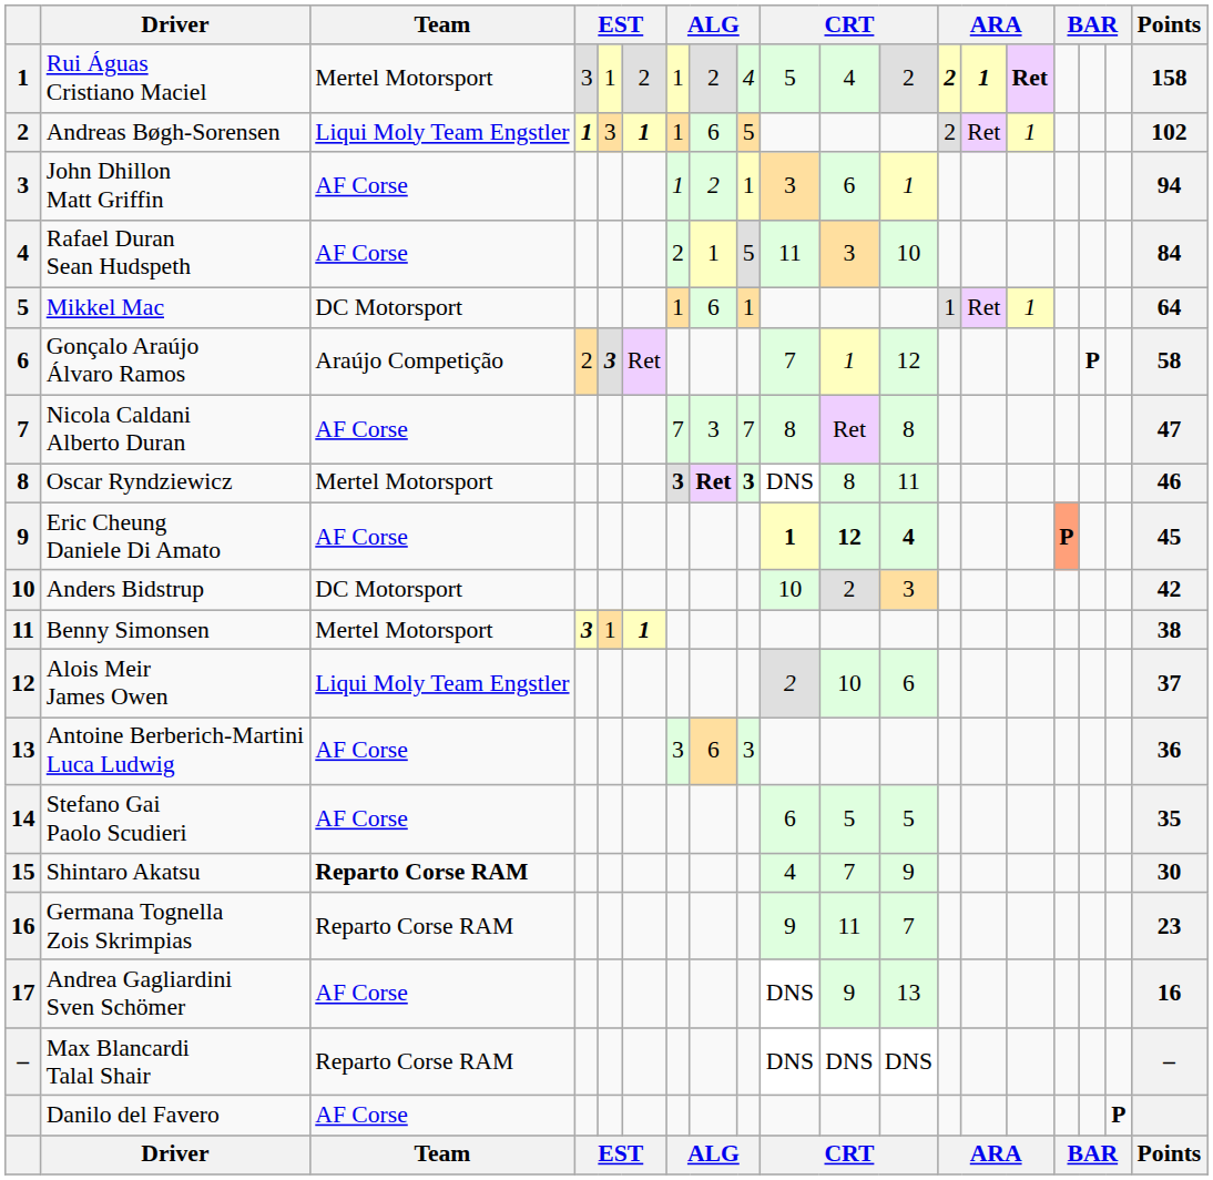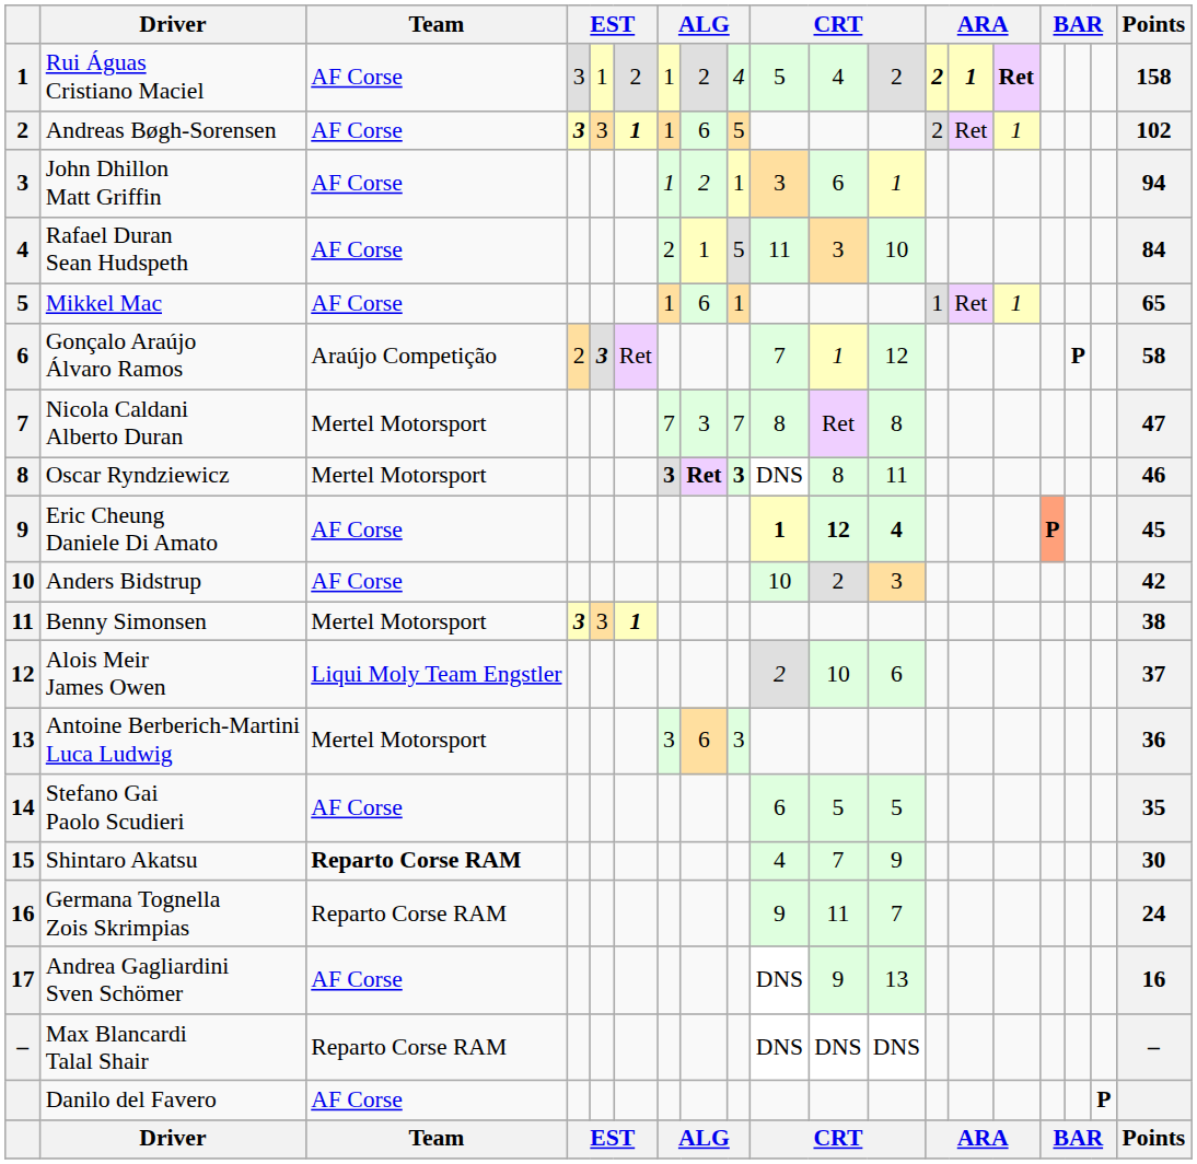Rui Águas Cristiano Maciel | Team: Mertel Motorsport -> AF Corse
Andreas Bøgh-Sorensen | Team: Liqui Moly Team Engstler -> AF Corse
Andreas Bøgh-Sorensen | column 4: 1 -> 3
Mikkel Mac | Team: DC Motorsport -> AF Corse
Mikkel Mac | Points: 64 -> 65
Nicola Caldani Alberto Duran | Team: AF Corse -> Mertel Motorsport
Anders Bidstrup | Team: DC Motorsport -> AF Corse
Benny Simonsen | column 5: 1 -> 3
Antoine Berberich-Martini Luca Ludwig | Team: AF Corse -> Mertel Motorsport
Germana Tognella Zois Skrimpias | Points: 23 -> 24
